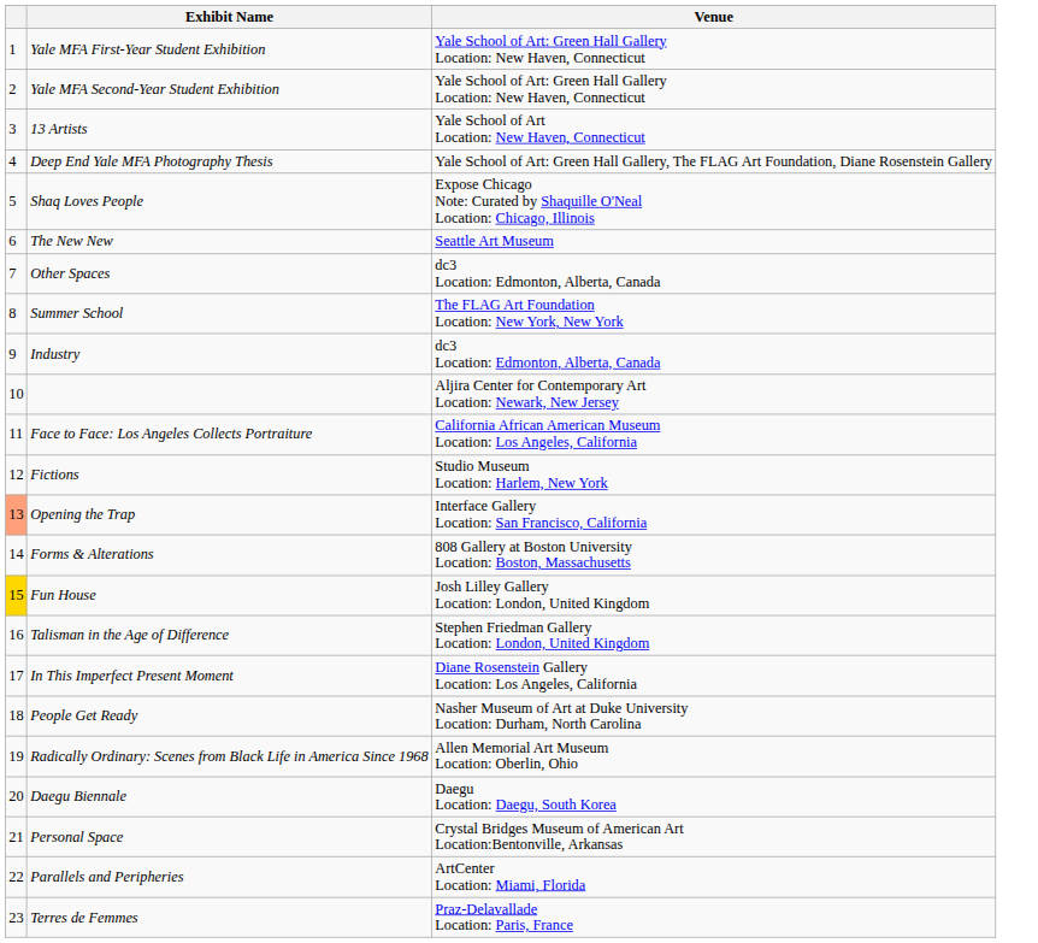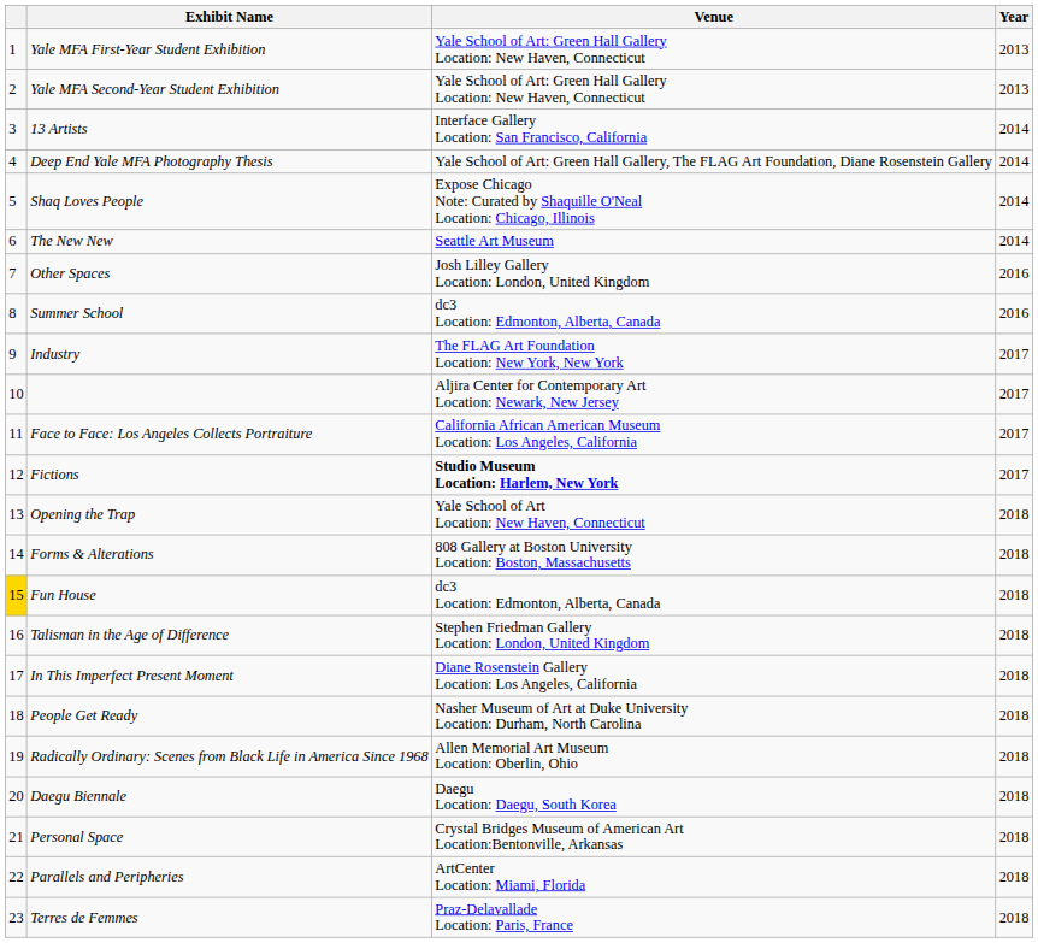+ column: Year | 2013 | 2013 | 2014 | 2014 | 2014 | 2014 | 2016 | 2016 | 2017 | 2017 | 2017 | 2017 | 2018 | 2018 | 2018 | 2018 | 2018 | 2018 | 2018 | 2018 | 2018 | 2018 | 2018
13 Artists | Venue: Yale School of Art Location: New Haven, Connecticut -> Interface Gallery Location: San Francisco, California
Other Spaces | Venue: dc3 Location: Edmonton, Alberta, Canada -> Josh Lilley Gallery Location: London, United Kingdom
Summer School | Venue: The FLAG Art Foundation Location: New York, New York -> dc3 Location: Edmonton, Alberta, Canada
Industry | Venue: dc3 Location: Edmonton, Alberta, Canada -> The FLAG Art Foundation Location: New York, New York
Fictions | Venue: normal -> bold
Opening the Trap | column 1: lightsalmon background -> no background
Opening the Trap | Venue: Interface Gallery Location: San Francisco, California -> Yale School of Art Location: New Haven, Connecticut
Fun House | Venue: Josh Lilley Gallery Location: London, United Kingdom -> dc3 Location: Edmonton, Alberta, Canada
